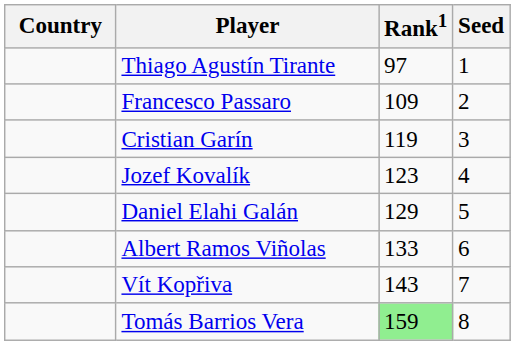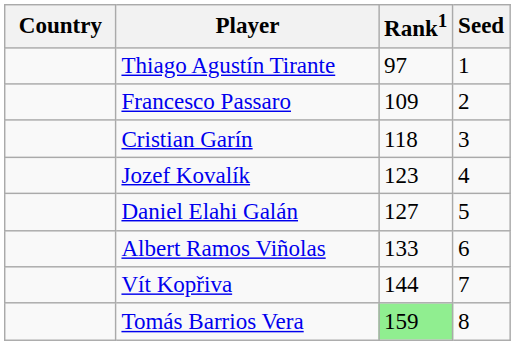Cristian Garín | Rank1: 119 -> 118
Daniel Elahi Galán | Rank1: 129 -> 127
Vít Kopřiva | Rank1: 143 -> 144
